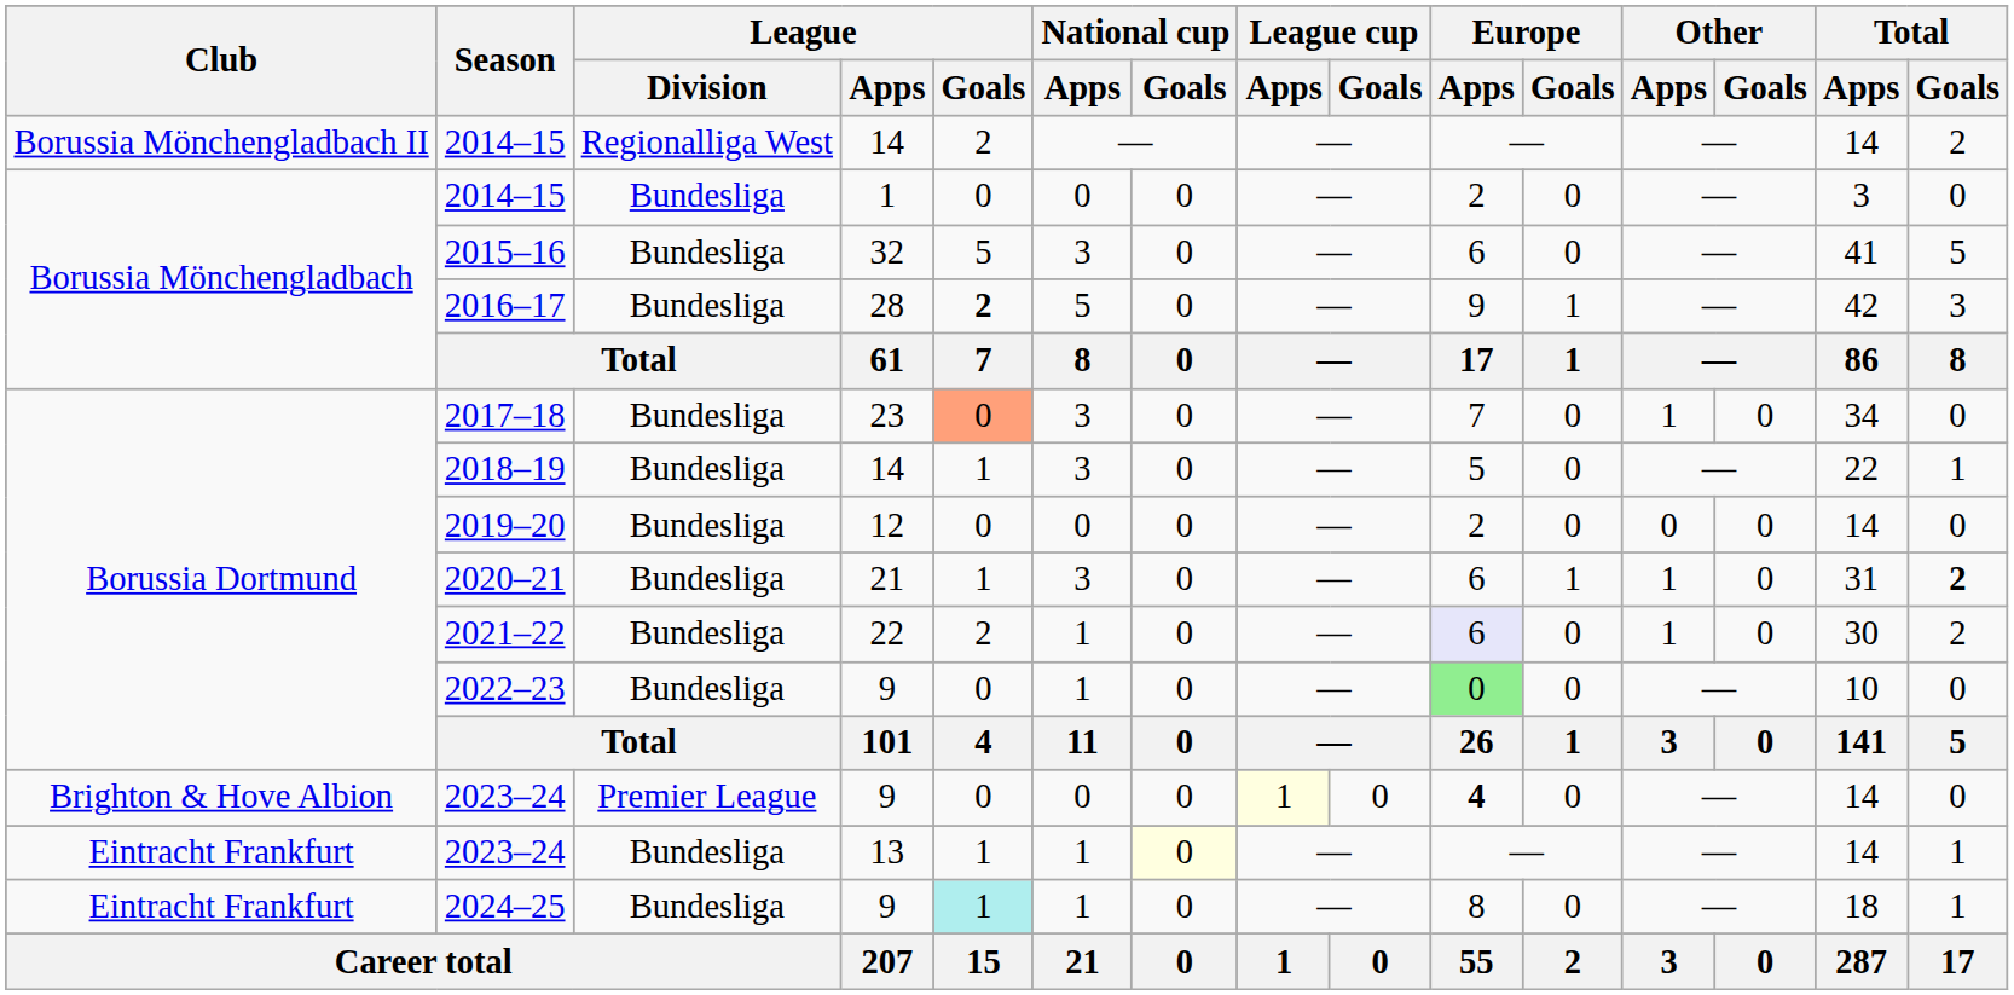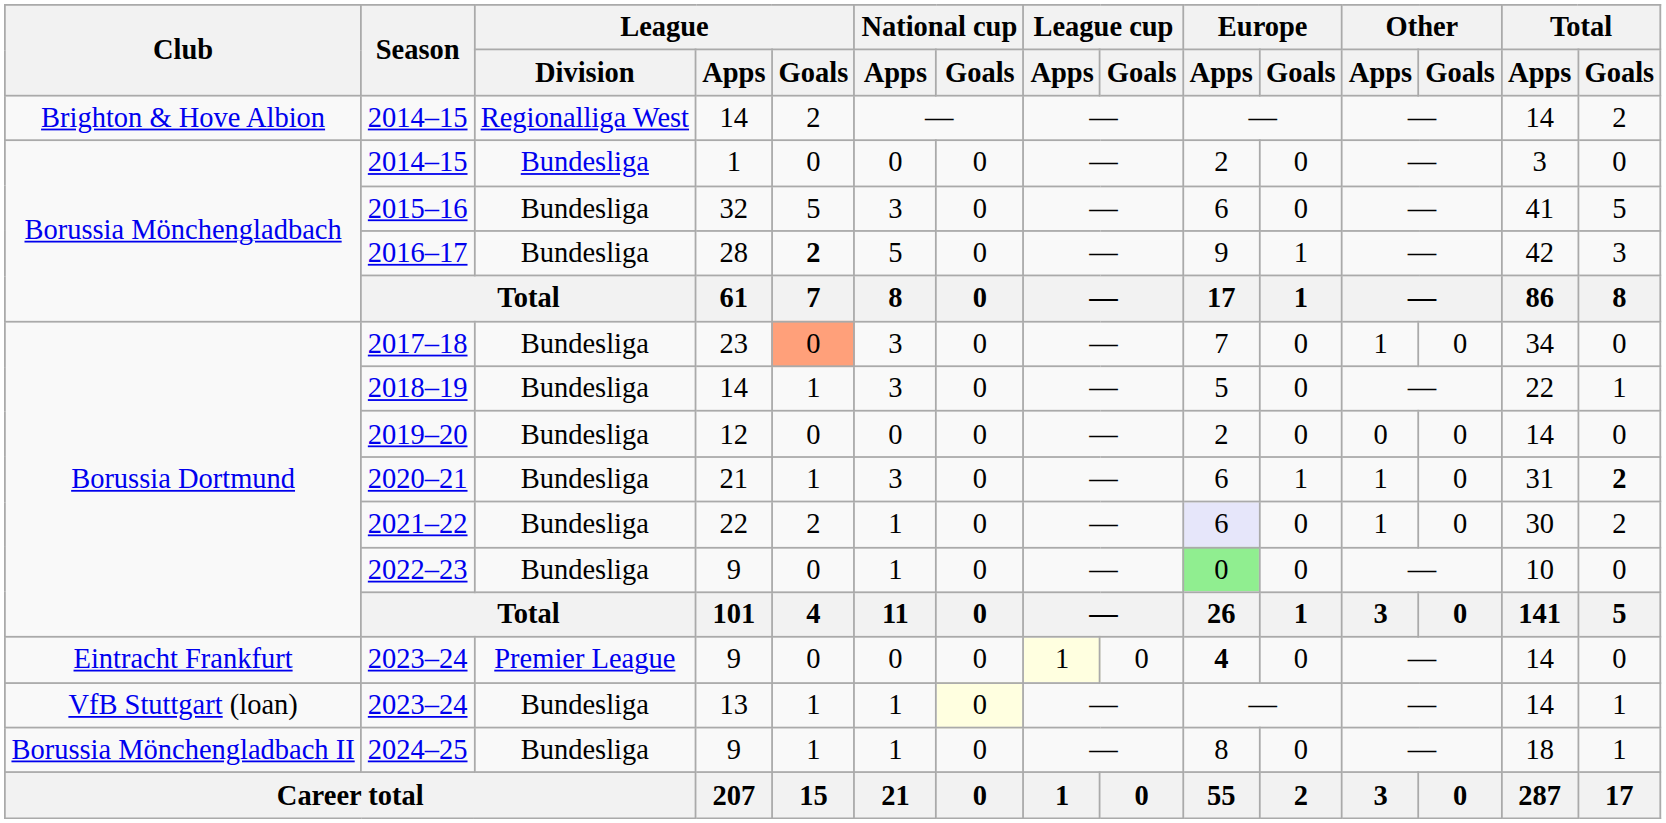2014–15 / 14 | Club: Borussia Mönchengladbach II -> Brighton & Hove Albion
2023–24 / 9 | Club: Brighton & Hove Albion -> Eintracht Frankfurt
2023–24 / 13 | Club: Eintracht Frankfurt -> VfB Stuttgart (loan)
2024–25 | Club: Eintracht Frankfurt -> Borussia Mönchengladbach II
2024–25 | League / Goals: paleturquoise background -> no background
